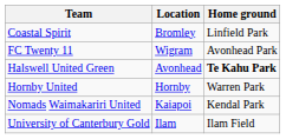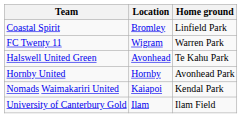FC Twenty 11 | Home ground: Avonhead Park -> Warren Park
Halswell United Green | Home ground: bold -> normal
Hornby United | Home ground: Warren Park -> Avonhead Park
